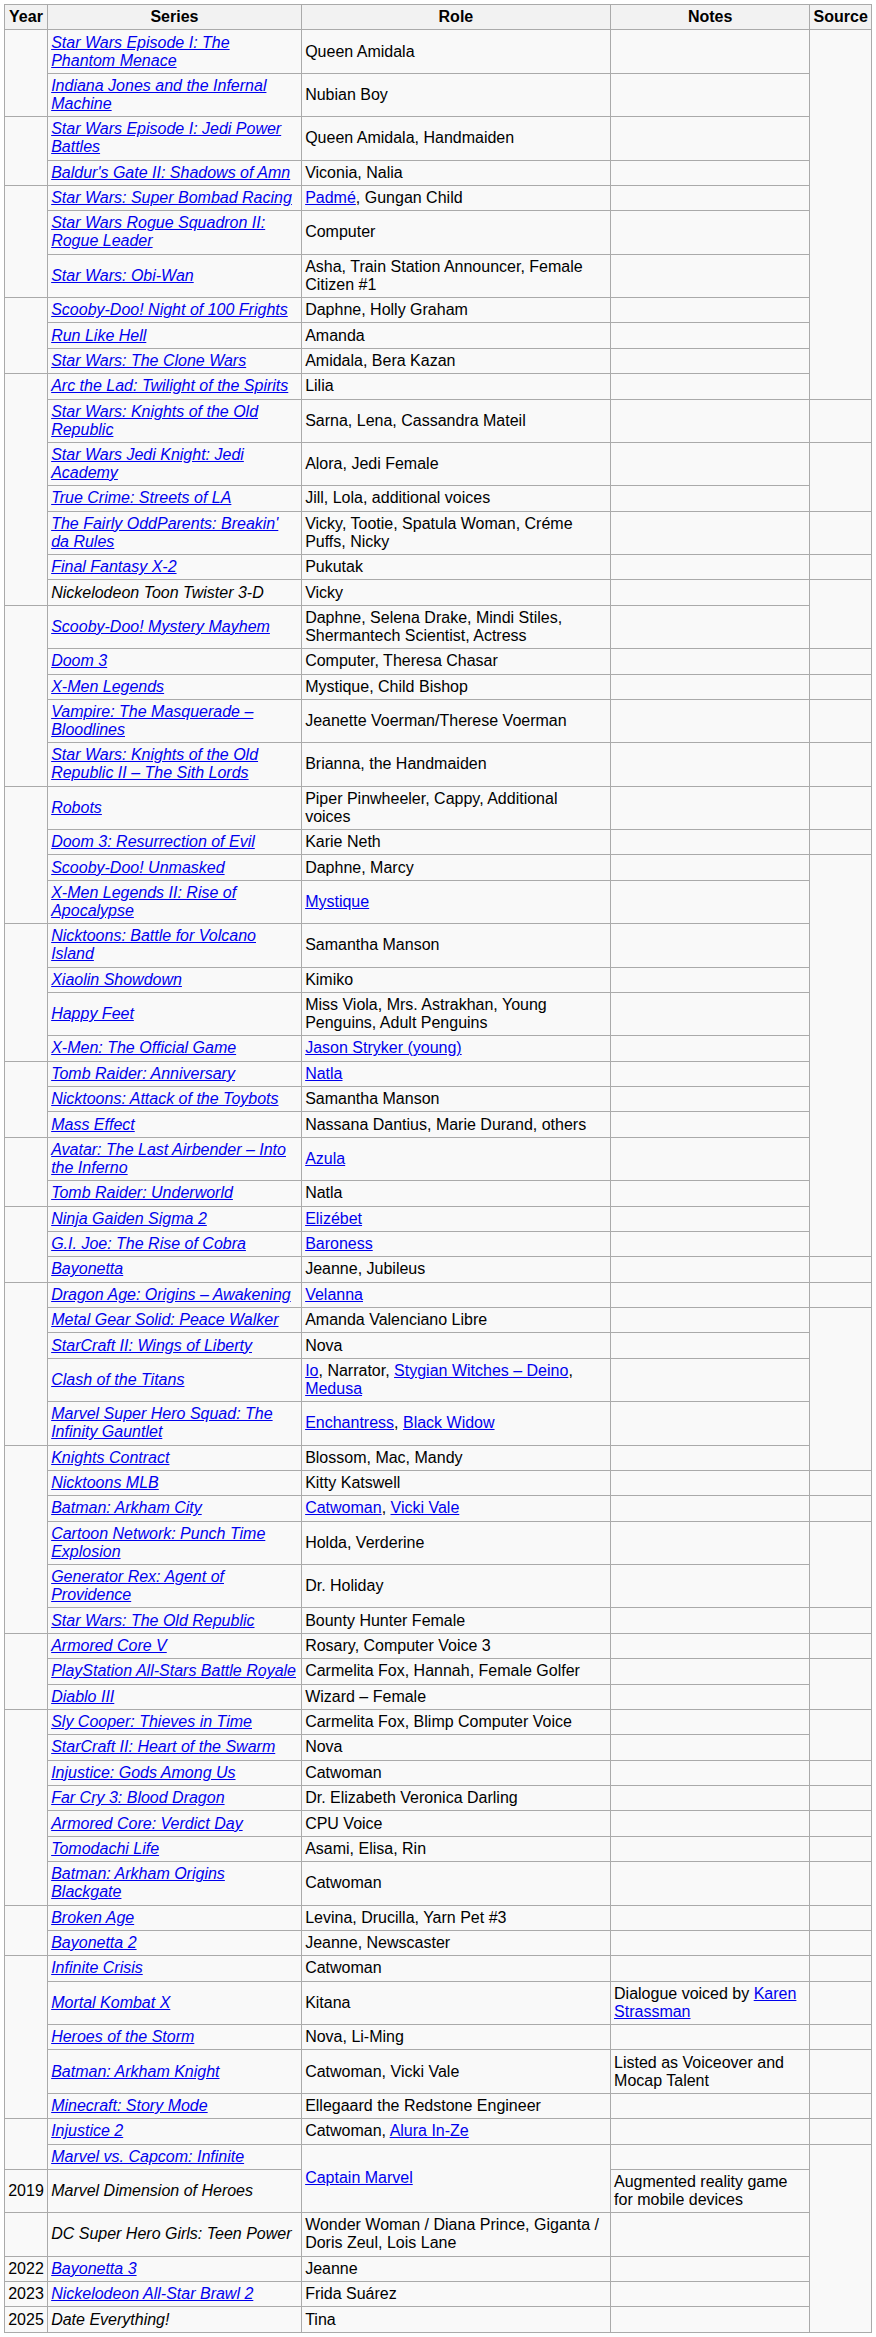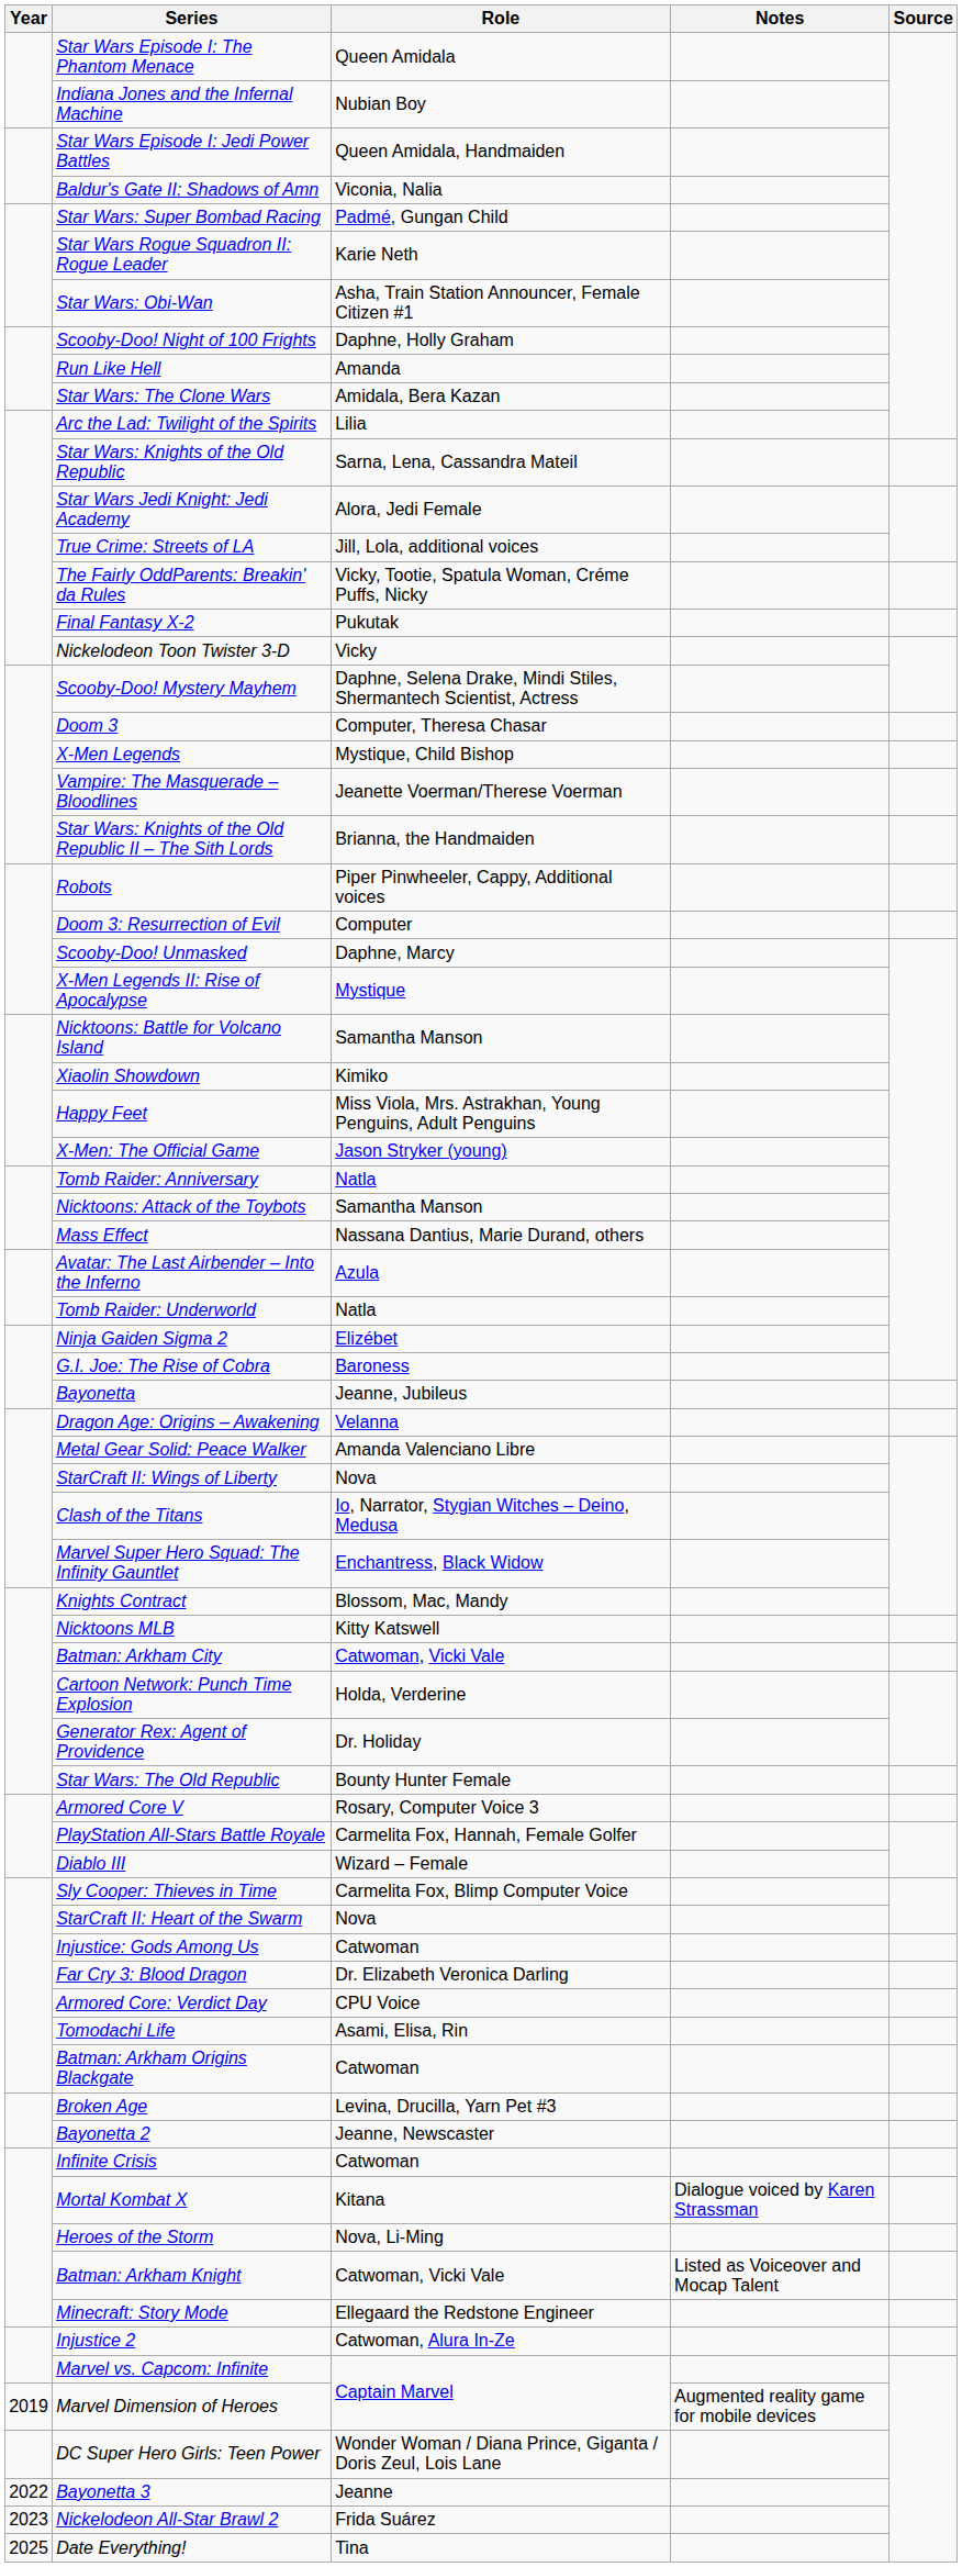Star Wars Rogue Squadron II: Rogue Leader | Role: Computer -> Karie Neth
Doom 3: Resurrection of Evil | Role: Karie Neth -> Computer
